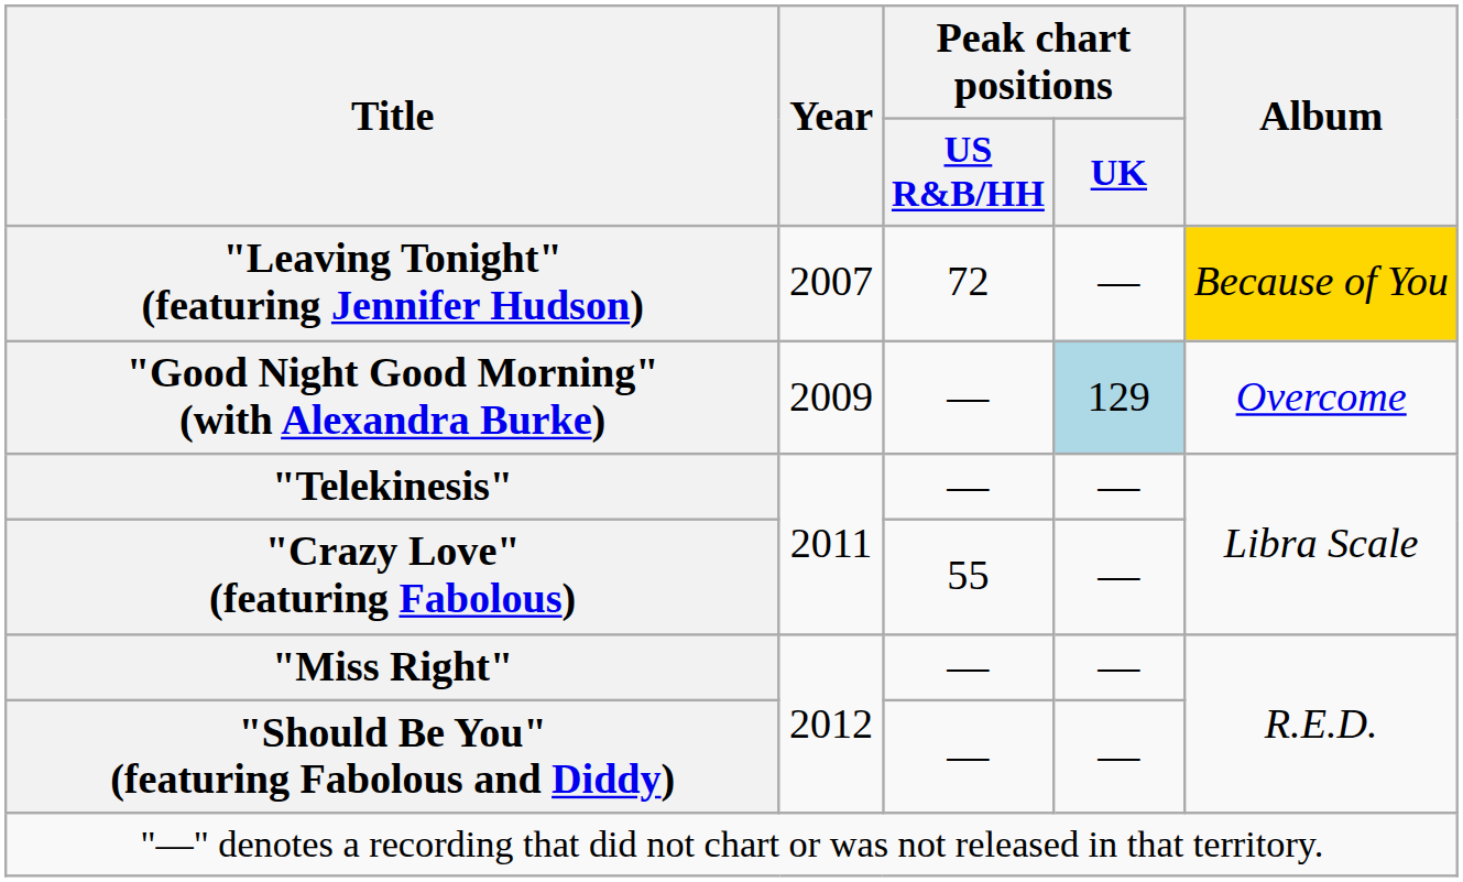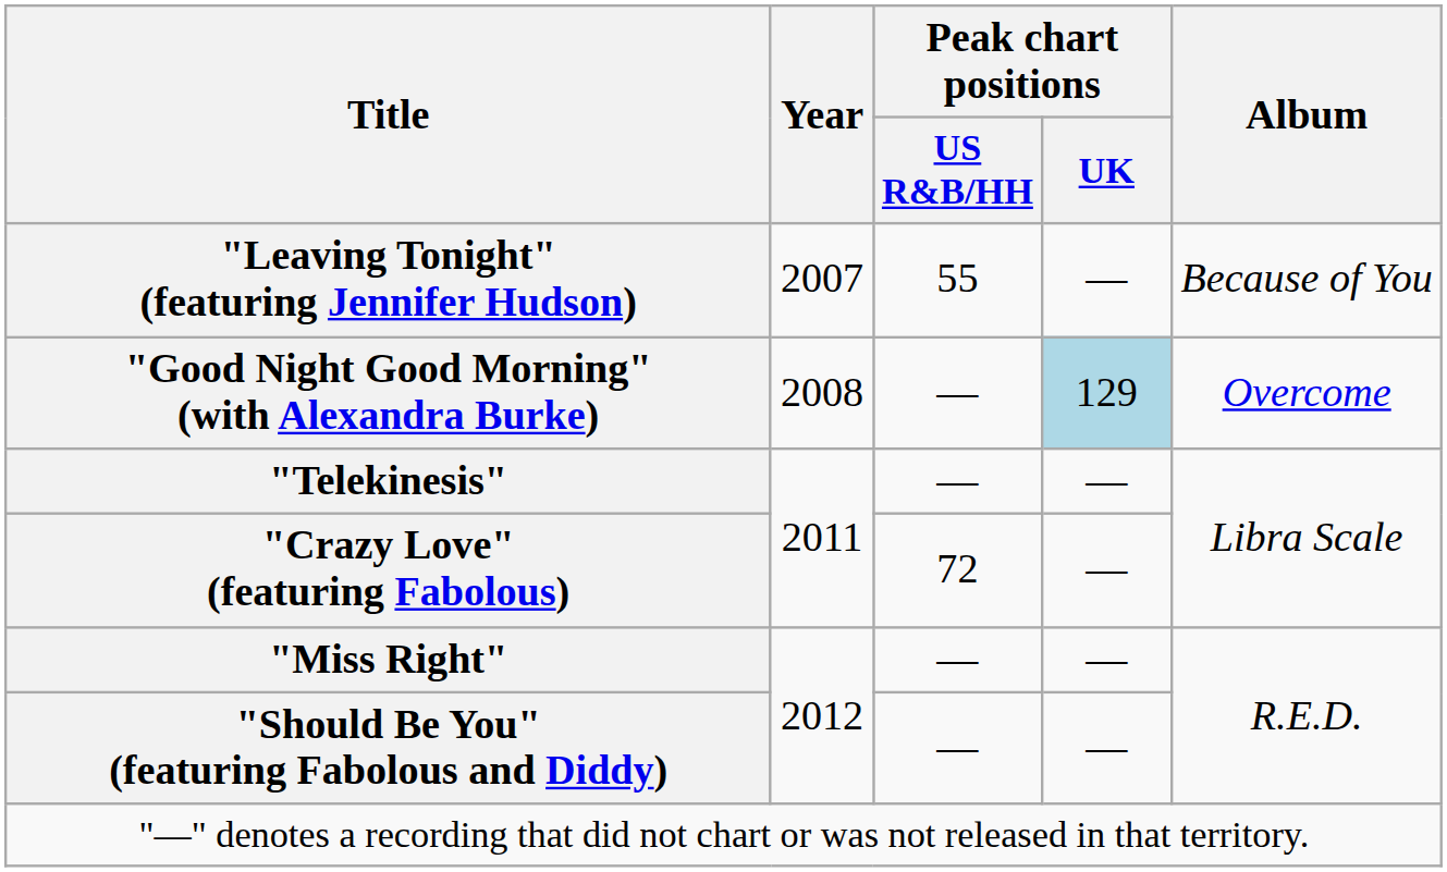"Leaving Tonight" (featuring Jennifer Hudson) | Peak chart positions / US R&B/HH: 72 -> 55
"Leaving Tonight" (featuring Jennifer Hudson) | Album: gold background -> no background
"Good Night Good Morning" (with Alexandra Burke) | Year: 2009 -> 2008
"Crazy Love" (featuring Fabolous) | Peak chart positions / US R&B/HH: 55 -> 72
